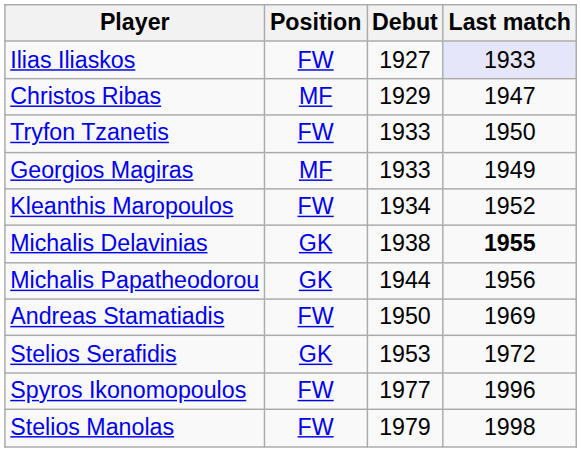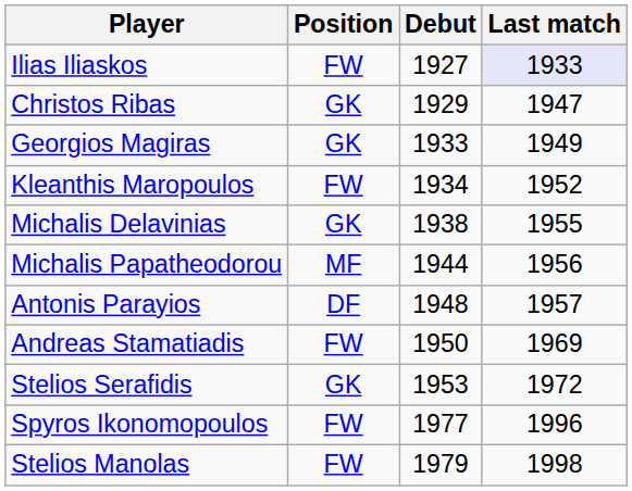Christos Ribas | Position: MF -> GK
- row: Tryfon Tzanetis | FW | 1933 | 1950
Georgios Magiras | Position: MF -> GK
Michalis Delavinias | Last match: bold -> normal
Michalis Papatheodorou | Position: GK -> MF
+ row: Antonis Parayios | DF | 1948 | 1957
